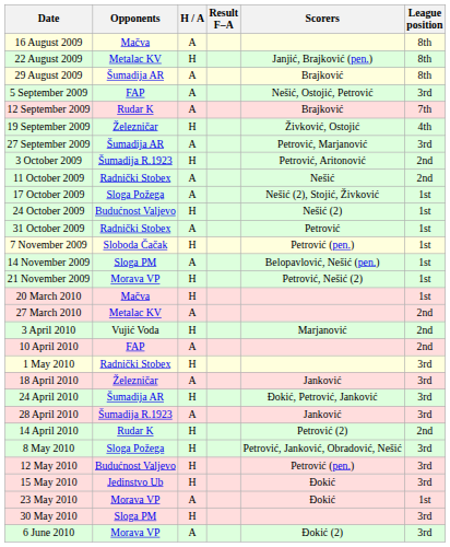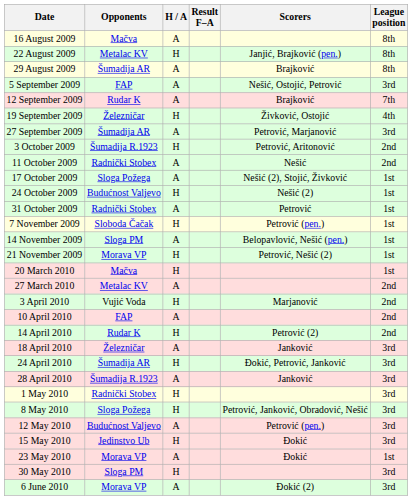rows swapped: 14 April 2010 <-> 1 May 2010
12 May 2010 | H / A: H -> A
